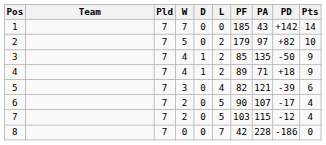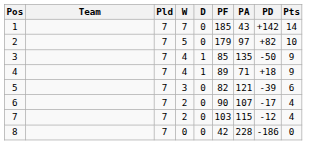- column: L | 0 | 2 | 2 | 2 | 4 | 5 | 5 | 7
